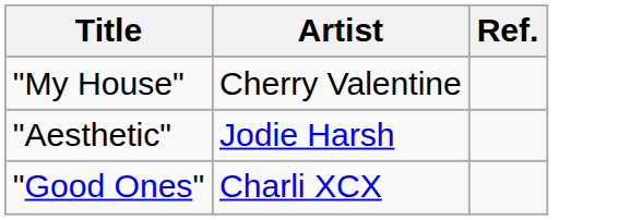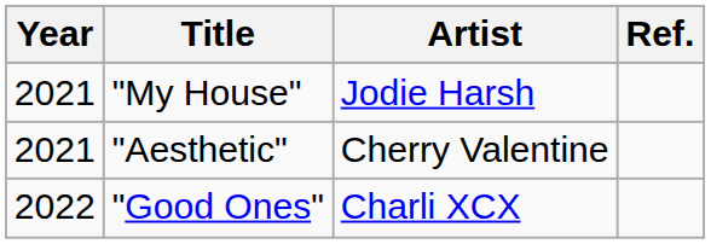+ column: Year | 2021 | 2021 | 2022
"My House" | Artist: Cherry Valentine -> Jodie Harsh
"Aesthetic" | Artist: Jodie Harsh -> Cherry Valentine
